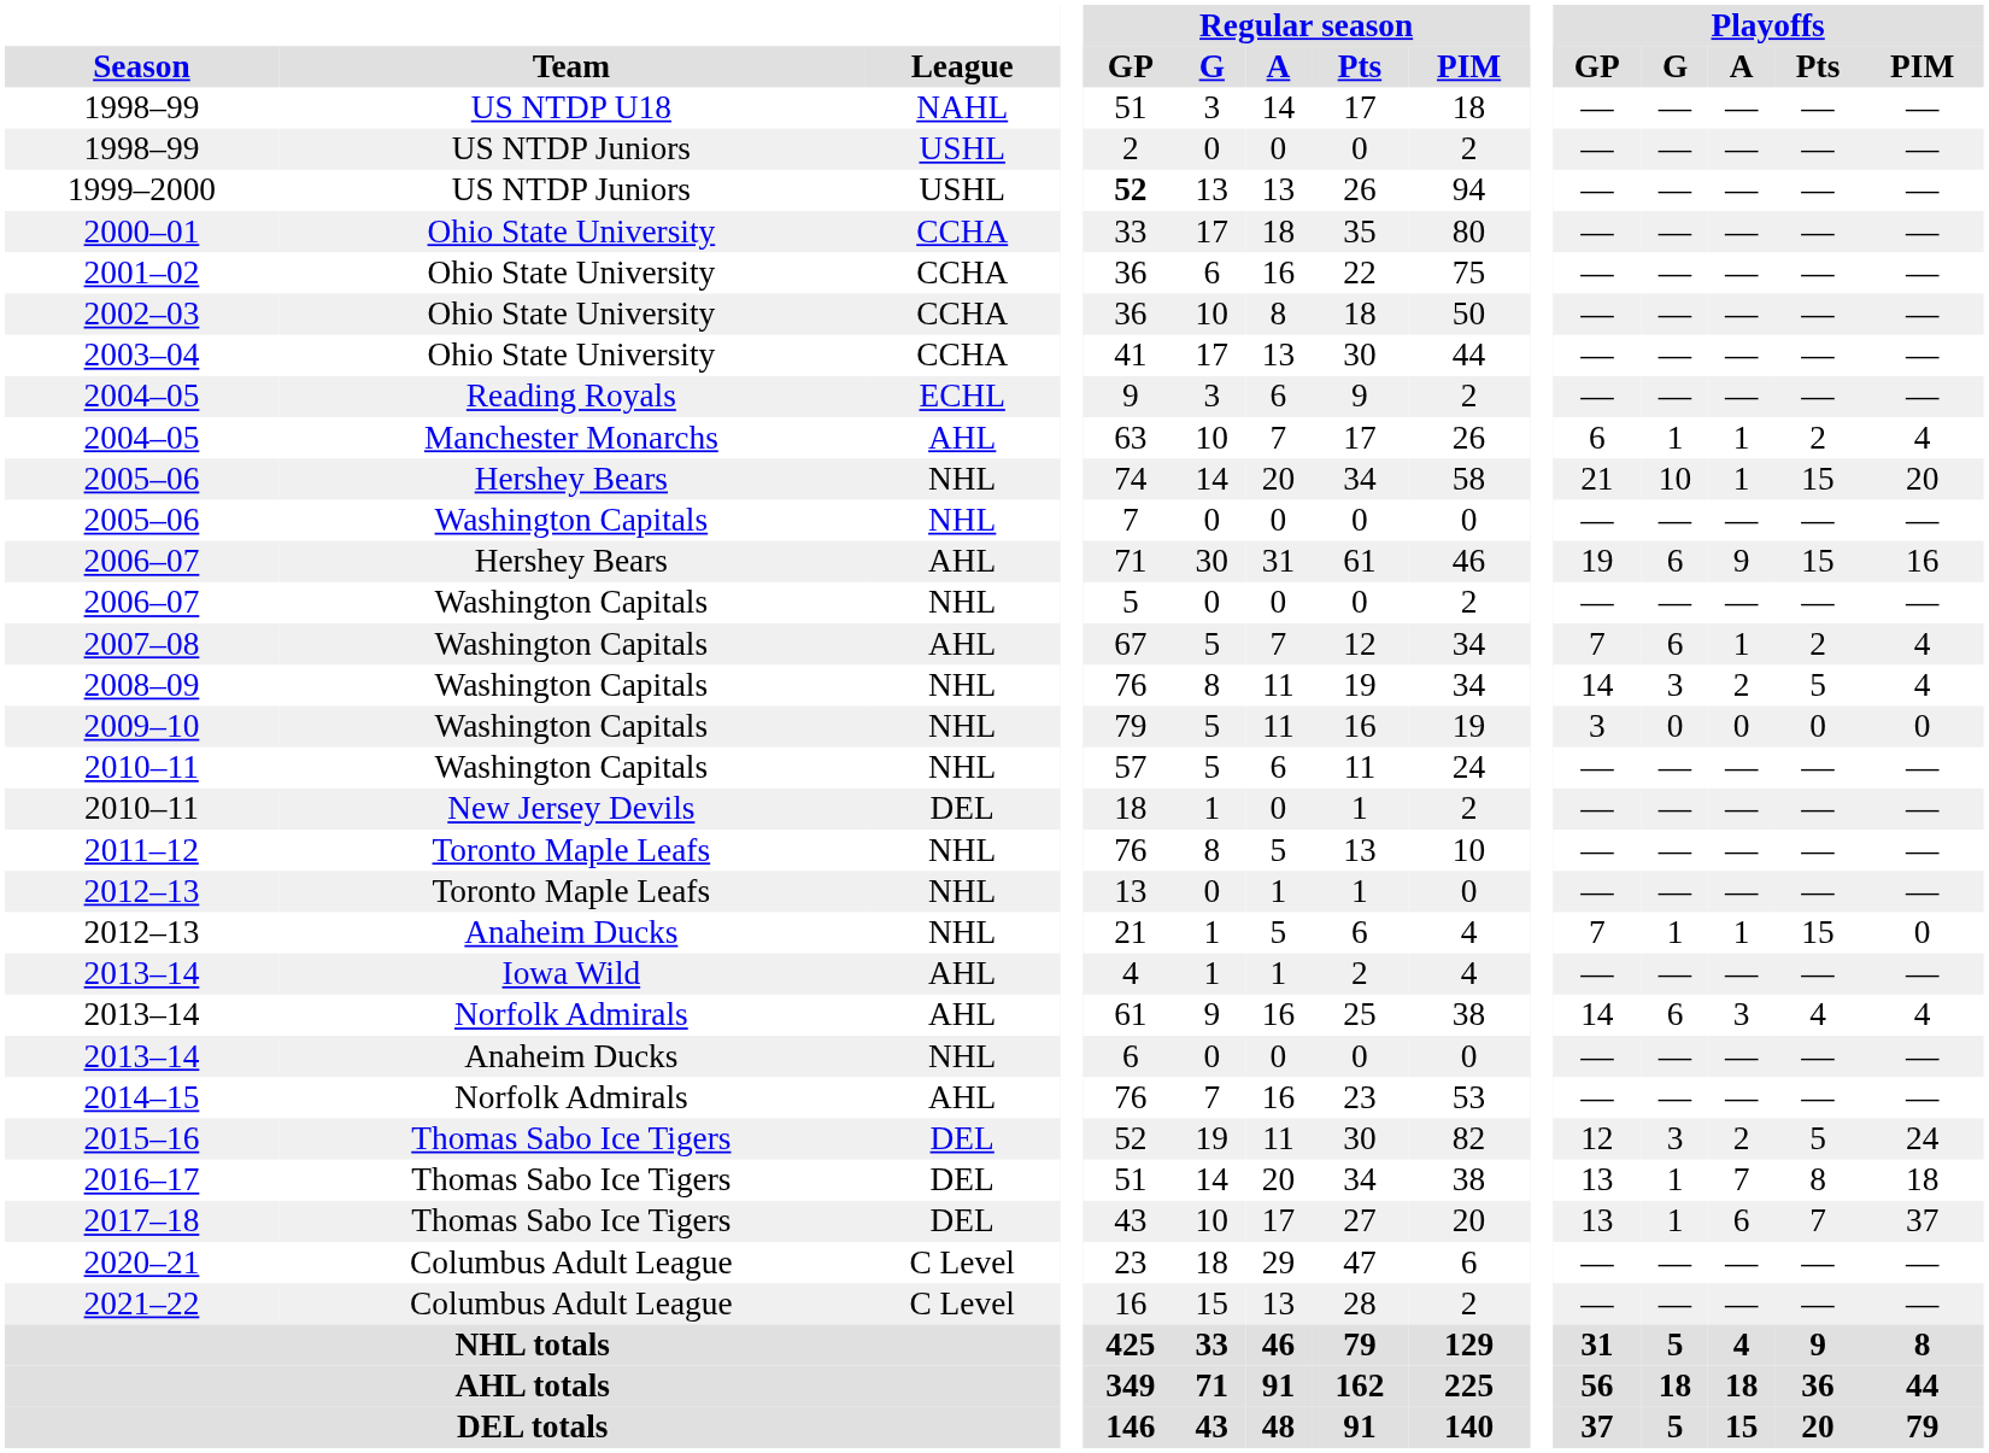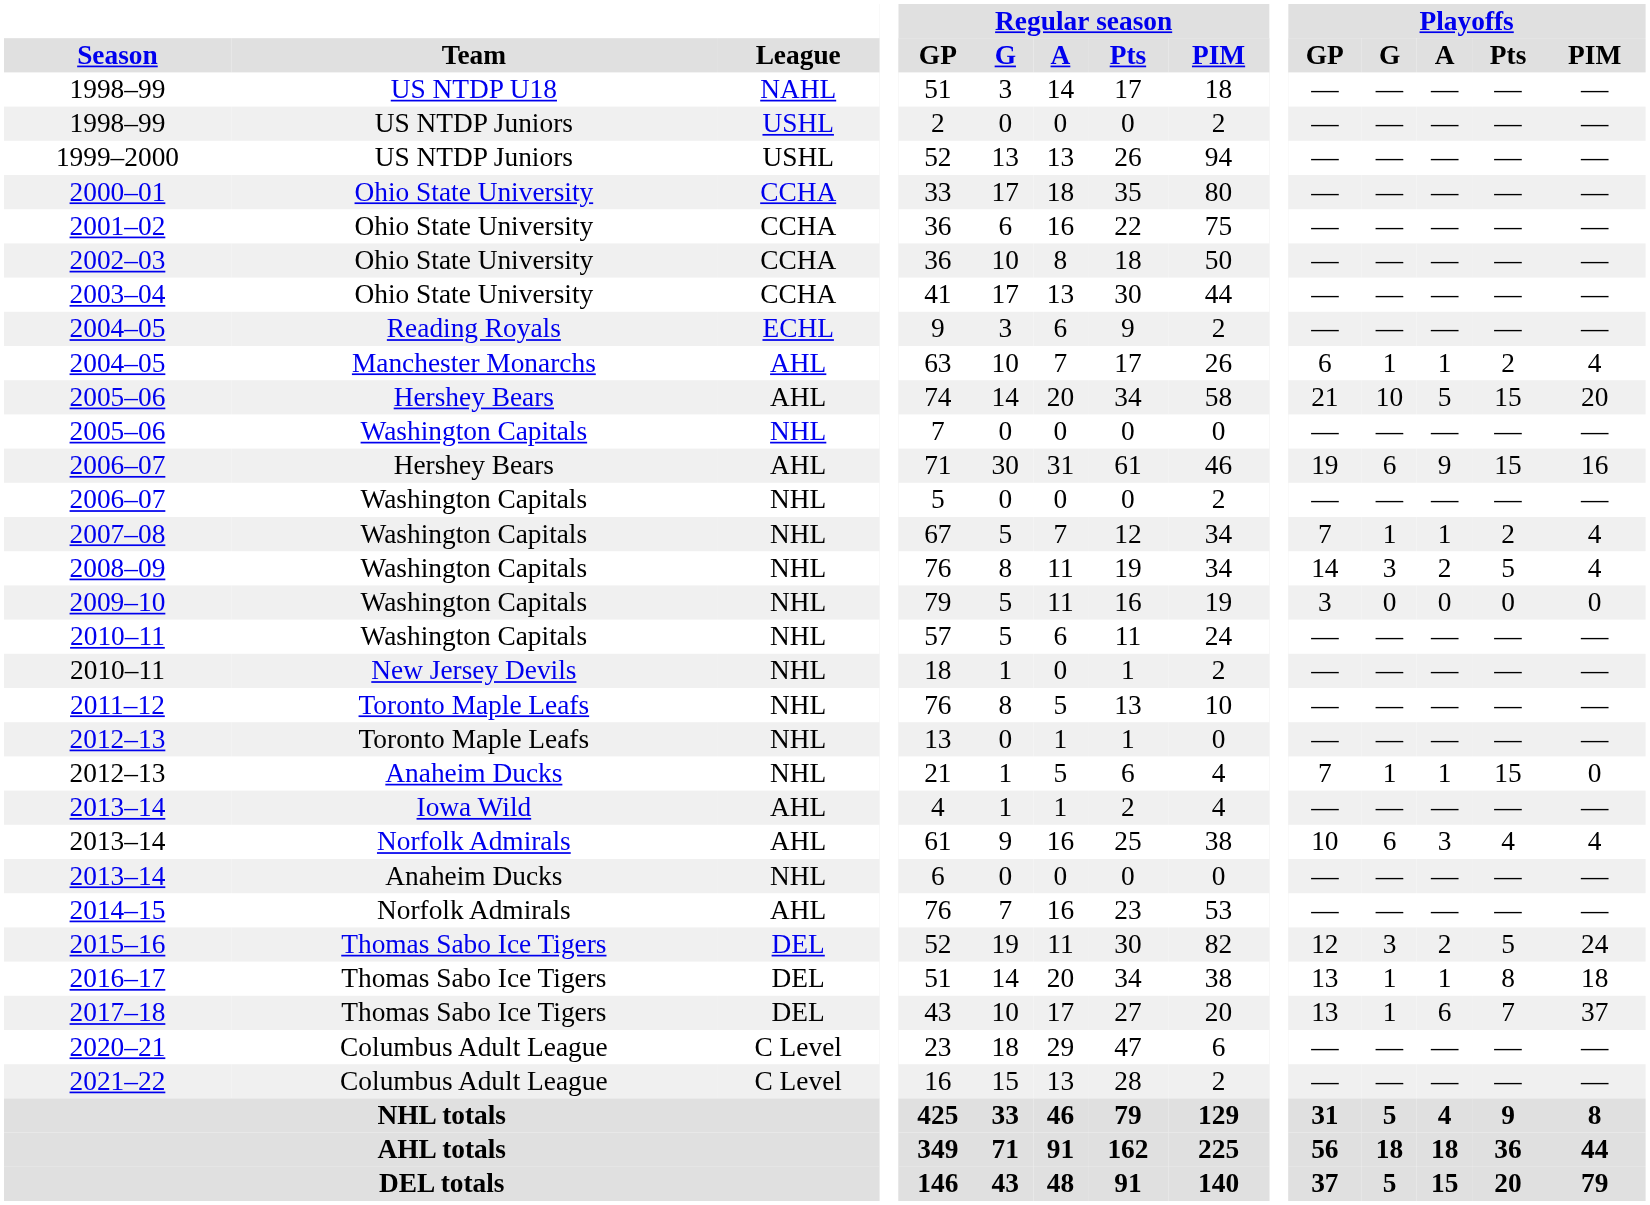1999–2000 | Regular season / GP: bold -> normal
2005–06 / Hershey Bears | League: NHL -> AHL
2005–06 / Hershey Bears | Playoffs / A: 1 -> 5
2007–08 | League: AHL -> NHL
2007–08 | Playoffs / G: 6 -> 1
2010–11 / New Jersey Devils | League: DEL -> NHL
2013–14 / Norfolk Admirals | Playoffs / GP: 14 -> 10
2016–17 | Playoffs / A: 7 -> 1
